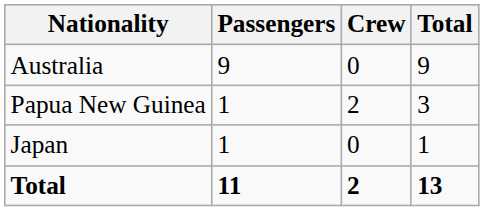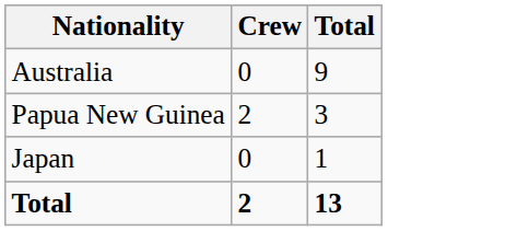- column: Passengers | 9 | 1 | 1 | 11
